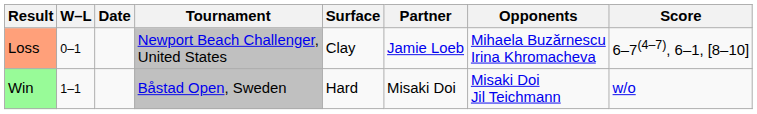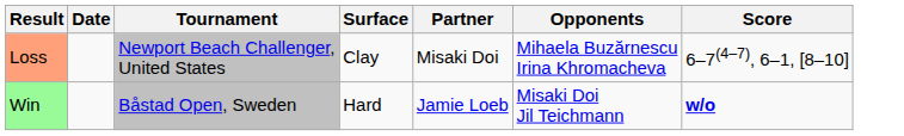- column: W–L | 0–1 | 1–1
Loss | Partner: Jamie Loeb -> Misaki Doi
Win | Partner: Misaki Doi -> Jamie Loeb
Win | Score: normal -> bold
